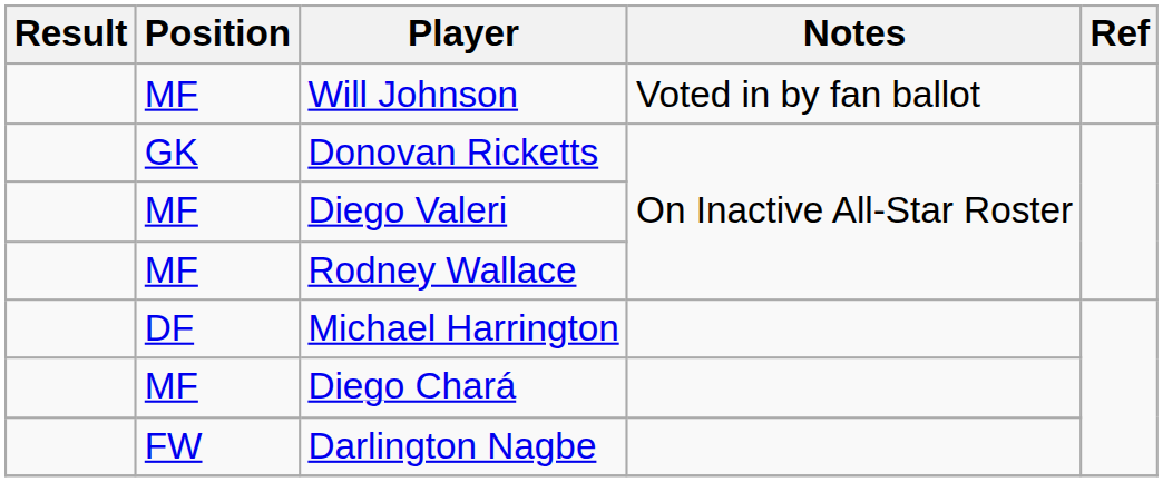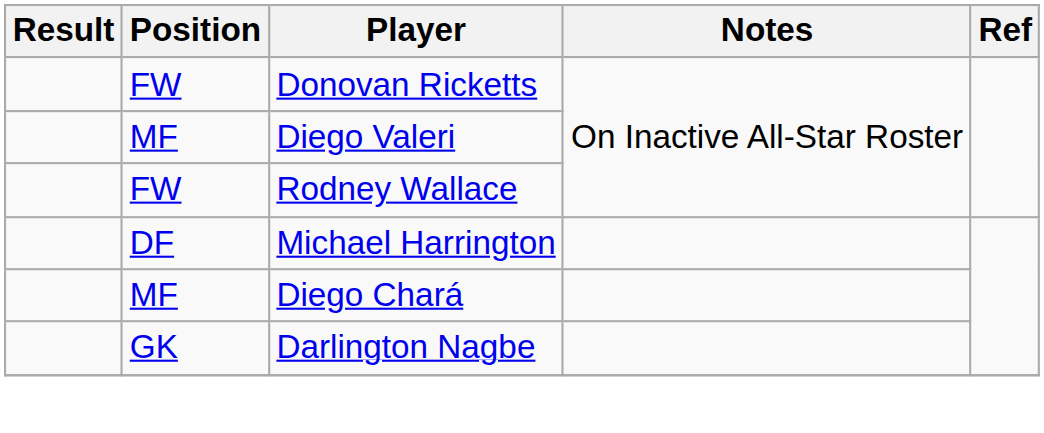- row: MF | Will Johnson | Voted in by fan ballot
Donovan Ricketts | Position: GK -> FW
Rodney Wallace | Position: MF -> FW
Darlington Nagbe | Position: FW -> GK
